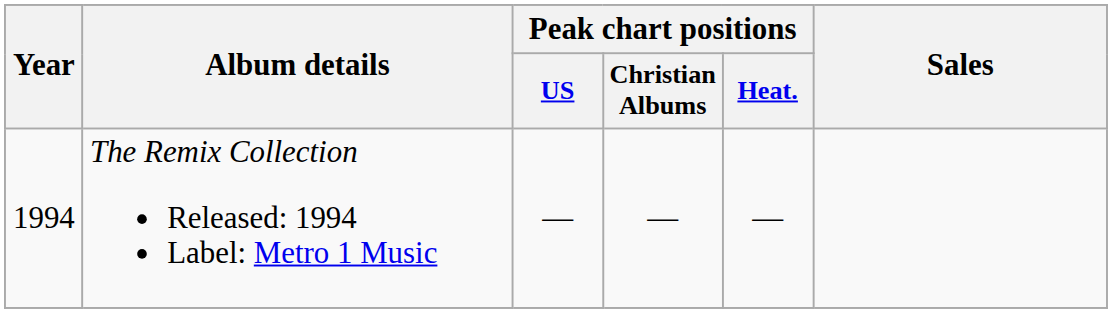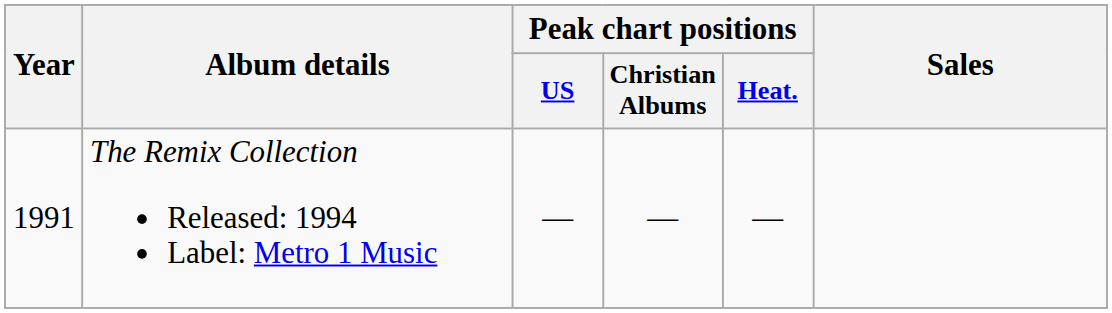The Remix Collection Released: 1994 Label: Metro 1 Music | Year: 1994 -> 1991
